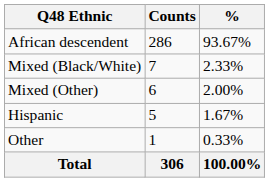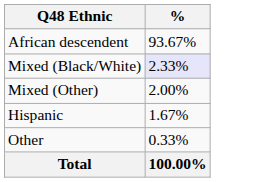- column: Counts | 286 | 7 | 6 | 5 | 1 | 306
Mixed (Black/White) | %: no background -> lavender background
